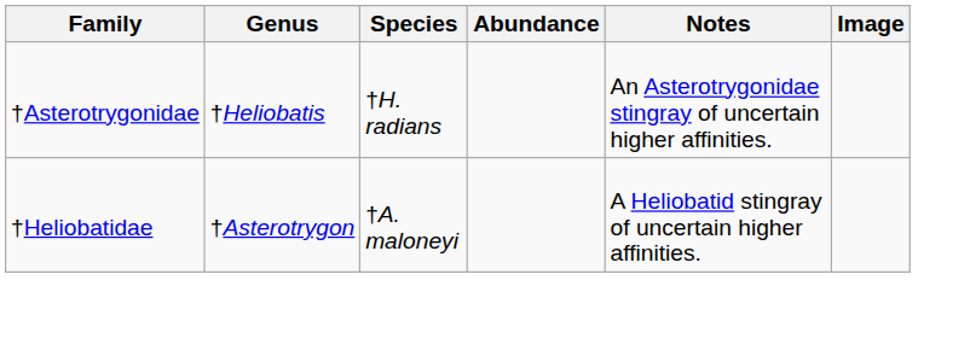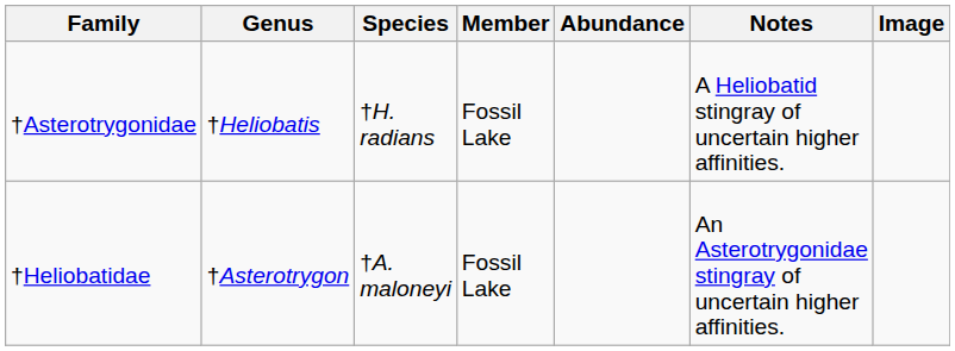+ column: Member | Fossil Lake | Fossil Lake
†Asterotrygonidae | Notes: An Asterotrygonidae stingray of uncertain higher affinities. -> A Heliobatid stingray of uncertain higher affinities.
†Heliobatidae | Notes: A Heliobatid stingray of uncertain higher affinities. -> An Asterotrygonidae stingray of uncertain higher affinities.
